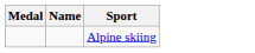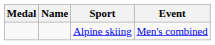+ column: Event | Men's combined
